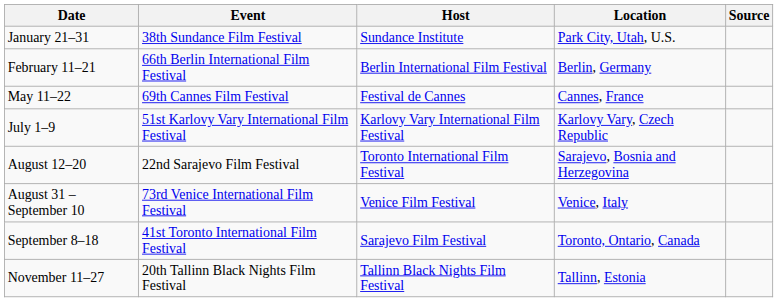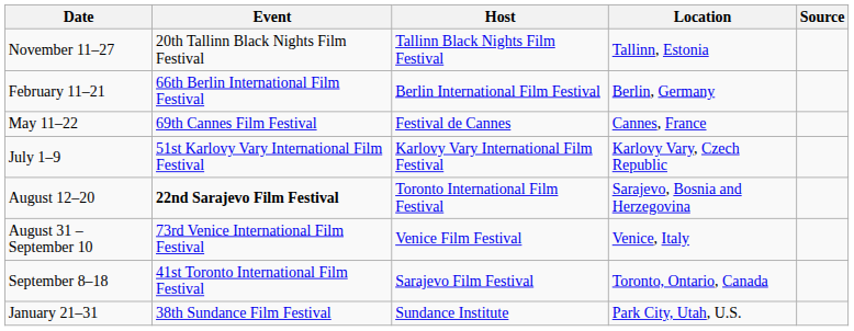rows swapped: January 21–31 <-> November 11–27
August 12–20 | Event: normal -> bold
